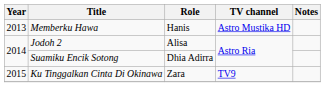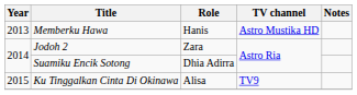Jodoh 2 | Role: Alisa -> Zara
Ku Tinggalkan Cinta Di Okinawa | Role: Zara -> Alisa
